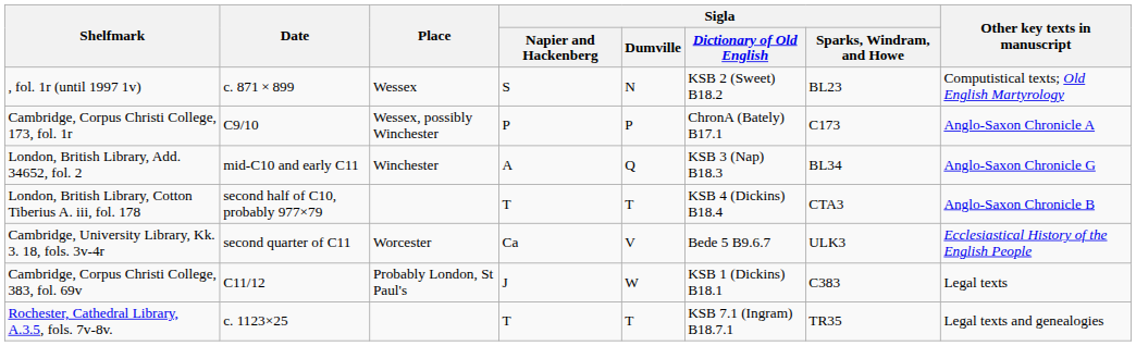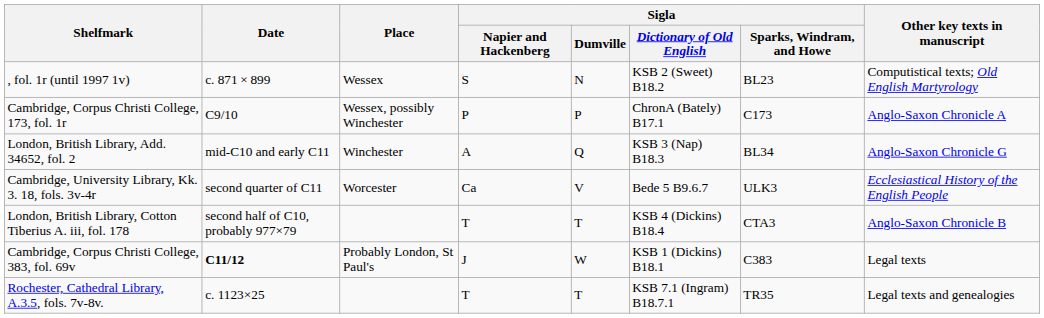rows swapped: London, British Library, Cotton Tiberius A. iii, fol. 178 <-> Cambridge, University Library, Kk. 3. 18, fols. 3v-4r
Cambridge, Corpus Christi College, 383, fol. 69v | Date: normal -> bold
